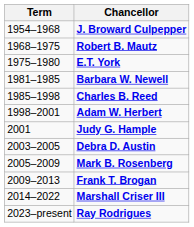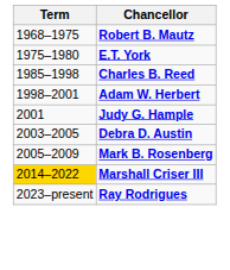- row: 1954–1968 | J. Broward Culpepper
- row: 1981–1985 | Barbara W. Newell
- row: 2009–2013 | Frank T. Brogan
Marshall Criser III | Term: no background -> gold background
